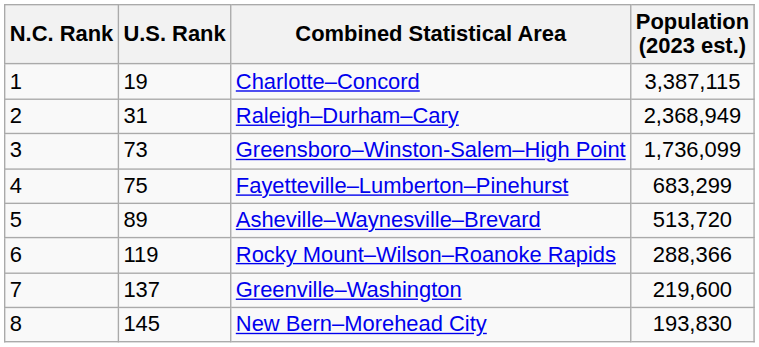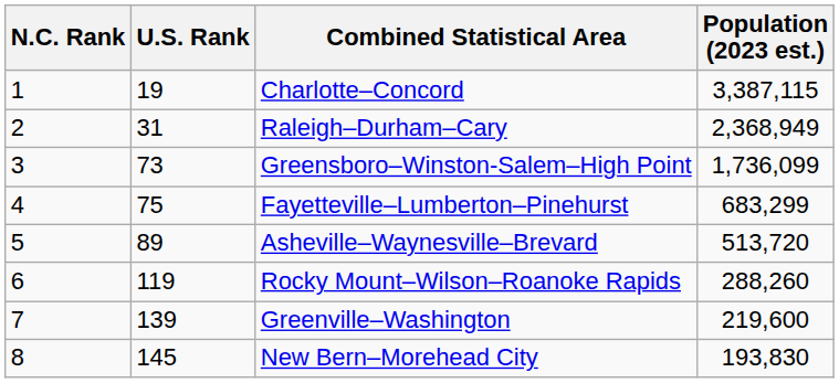Rocky Mount–Wilson–Roanoke Rapids | Population (2023 est.): 288,366 -> 288,260
Greenville–Washington | U.S. Rank: 137 -> 139
